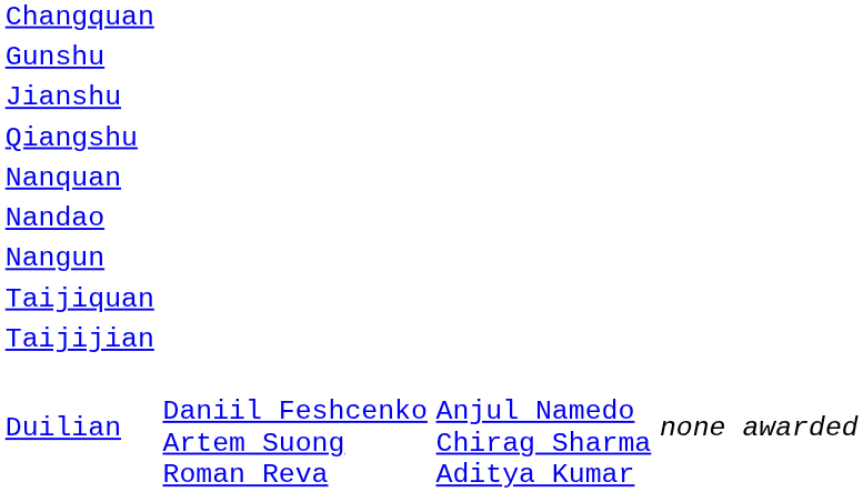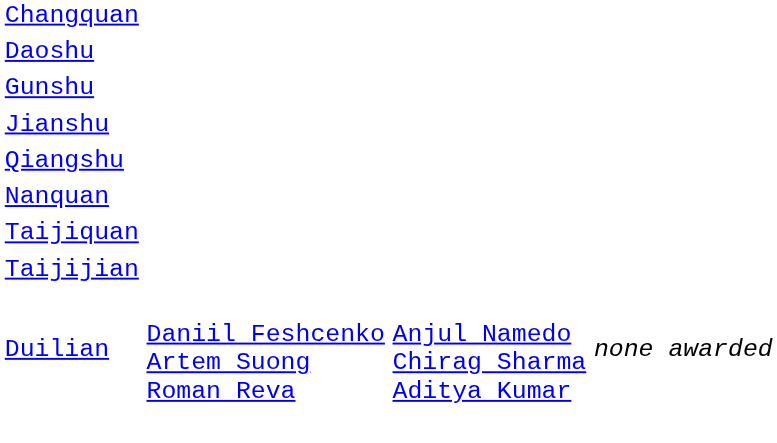+ row: Daoshu
- row: Nandao
- row: Nangun
